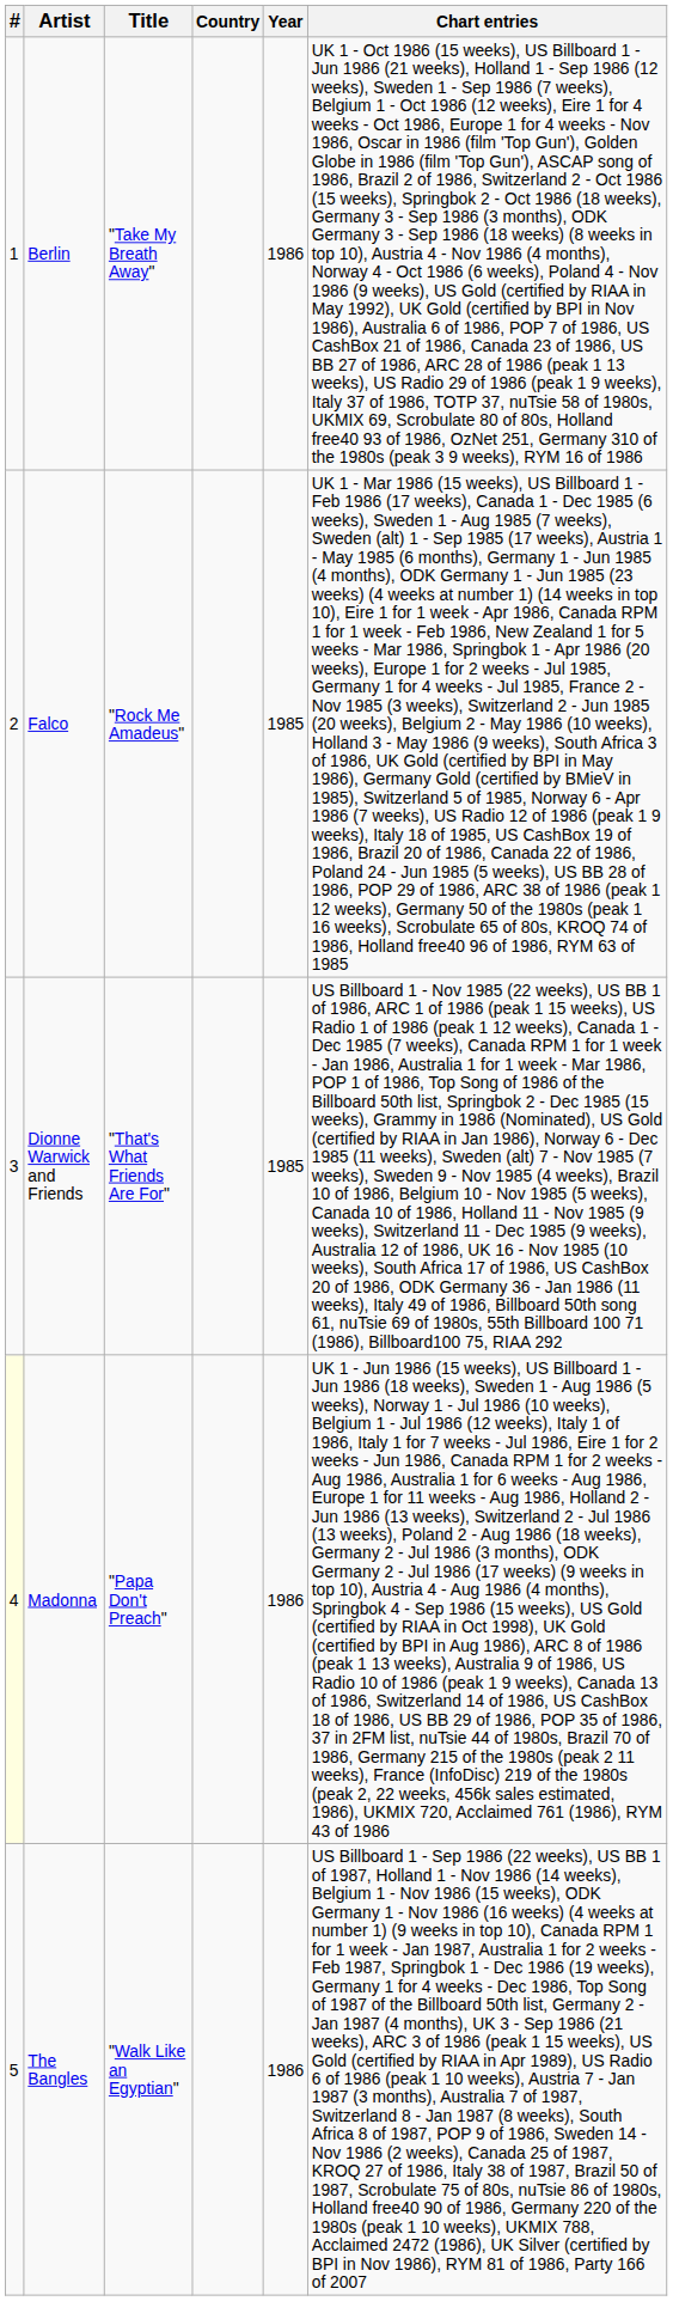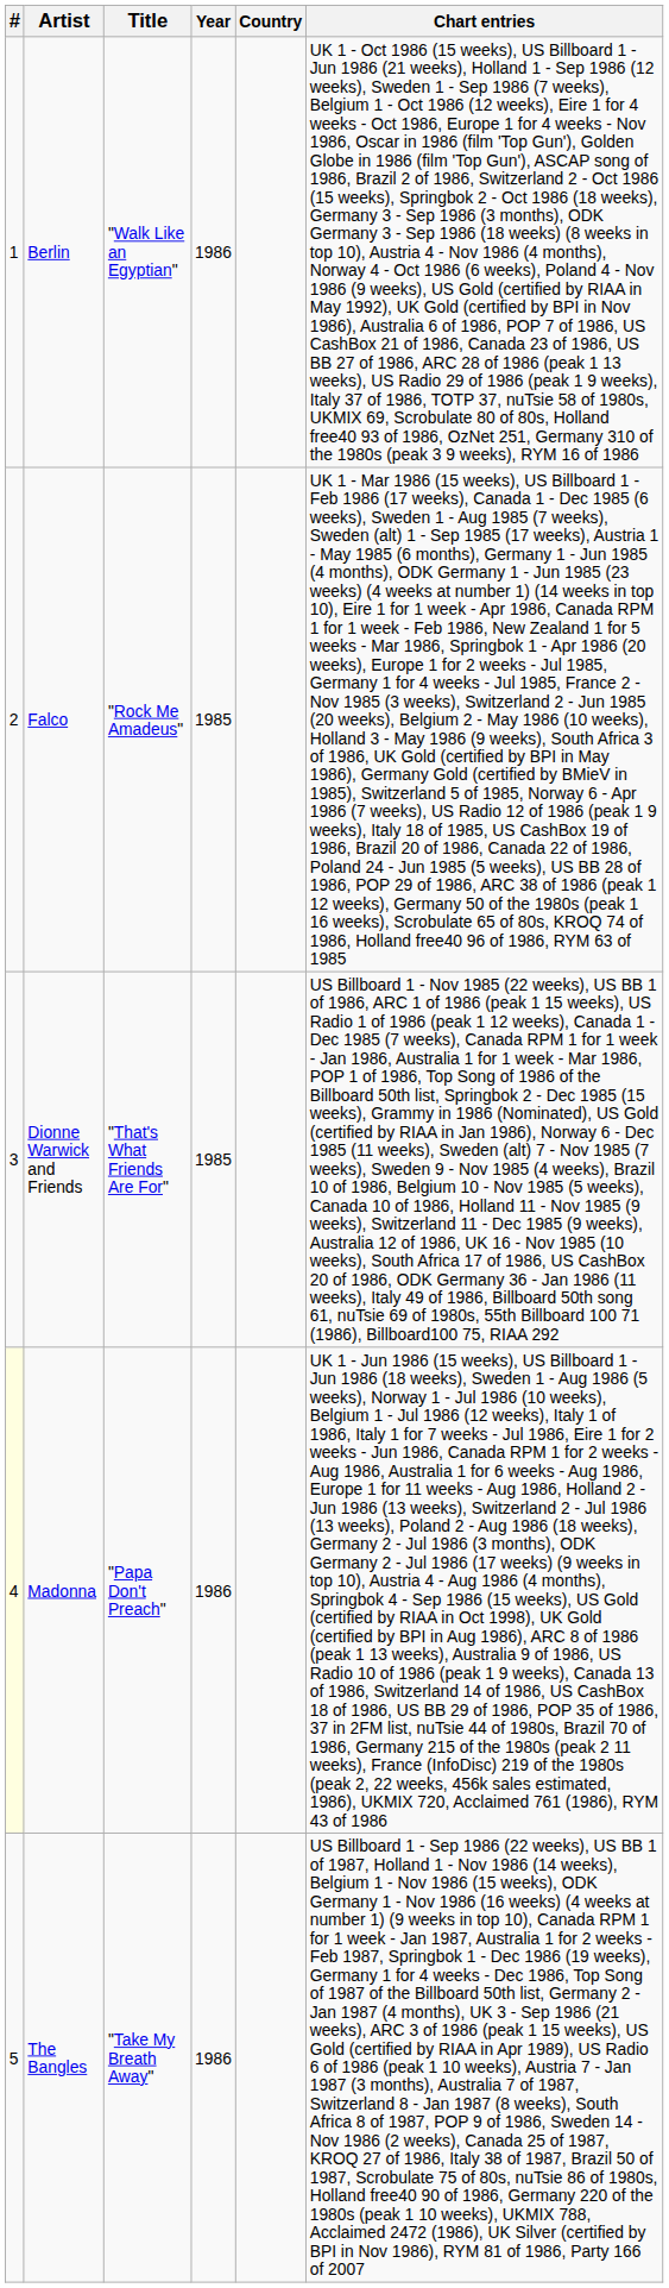columns swapped: Year <-> Country
Berlin | Title: "Take My Breath Away" -> "Walk Like an Egyptian"
The Bangles | Title: "Walk Like an Egyptian" -> "Take My Breath Away"
